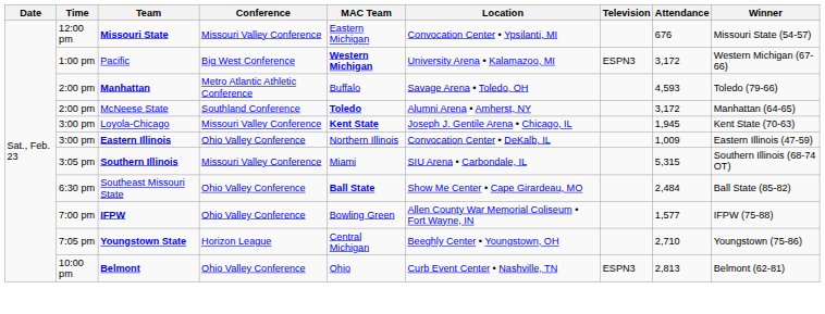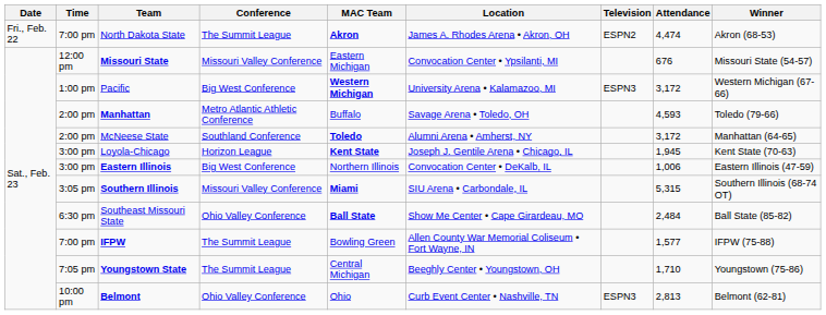+ row: Fri., Feb. 22 | 7:00 pm | North Dakota State | The Summit League | Akron | James A. Rhodes Arena • Akron, OH | ESPN2 | 4,474 | Akron (68-53)
Loyola-Chicago | Conference: Missouri Valley Conference -> Horizon League
Eastern Illinois | Conference: Ohio Valley Conference -> Big West Conference
Eastern Illinois | Attendance: 1,009 -> 1,006
Southern Illinois | MAC Team: normal -> bold
IFPW | Conference: Ohio Valley Conference -> The Summit League
Youngstown State | Conference: Horizon League -> The Summit League
Youngstown State | Attendance: 2,710 -> 1,710
